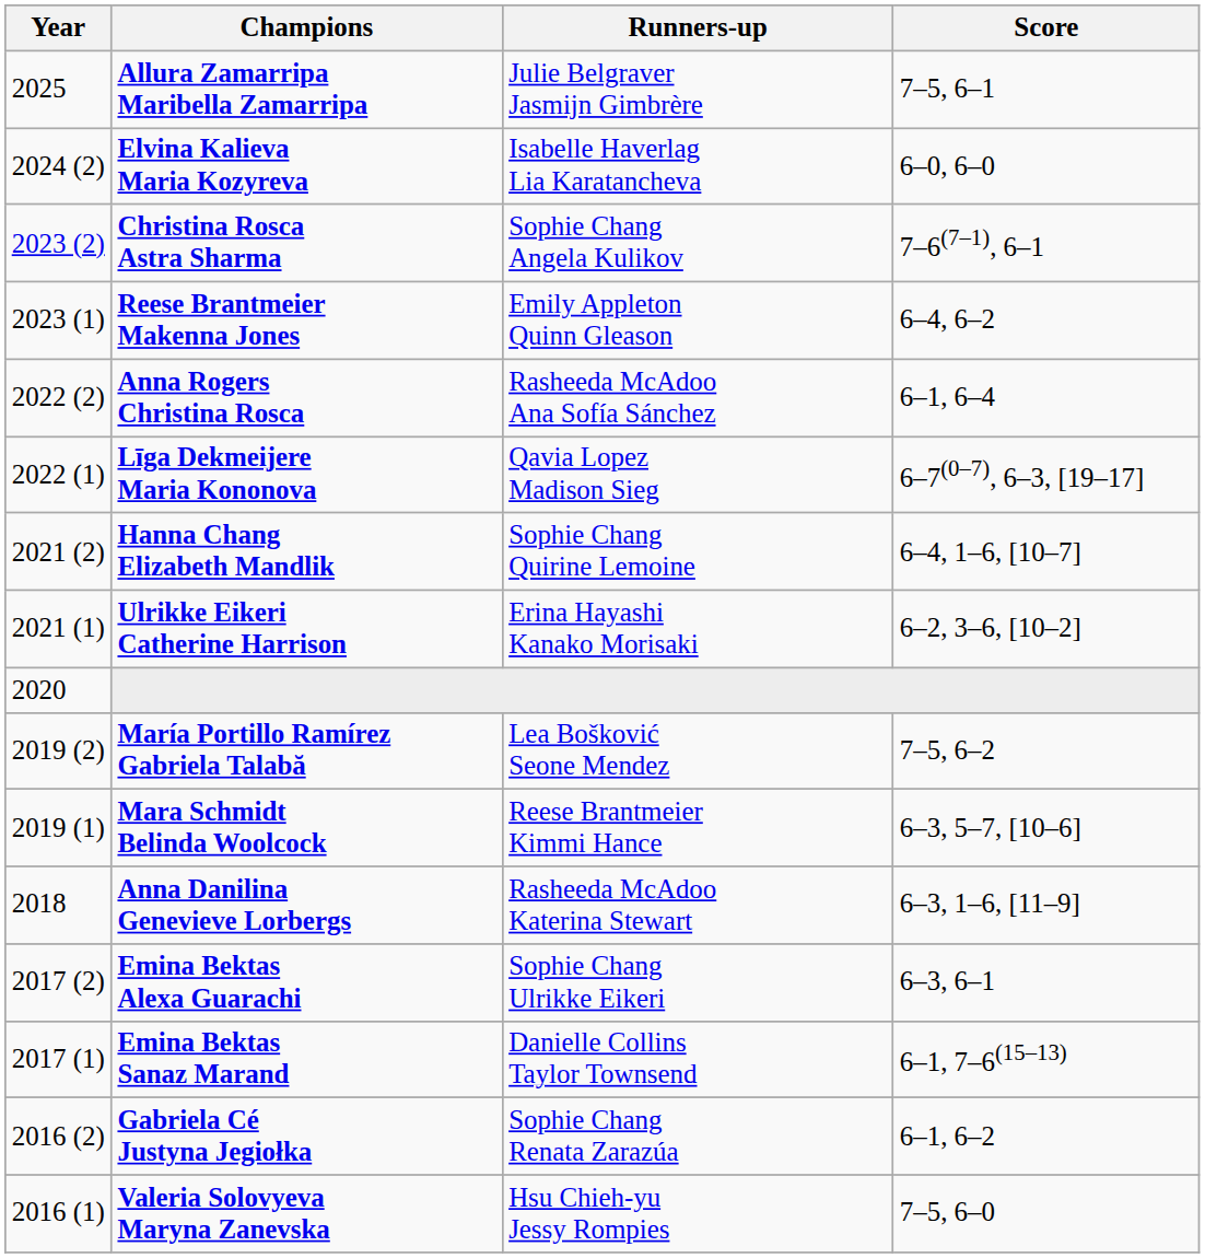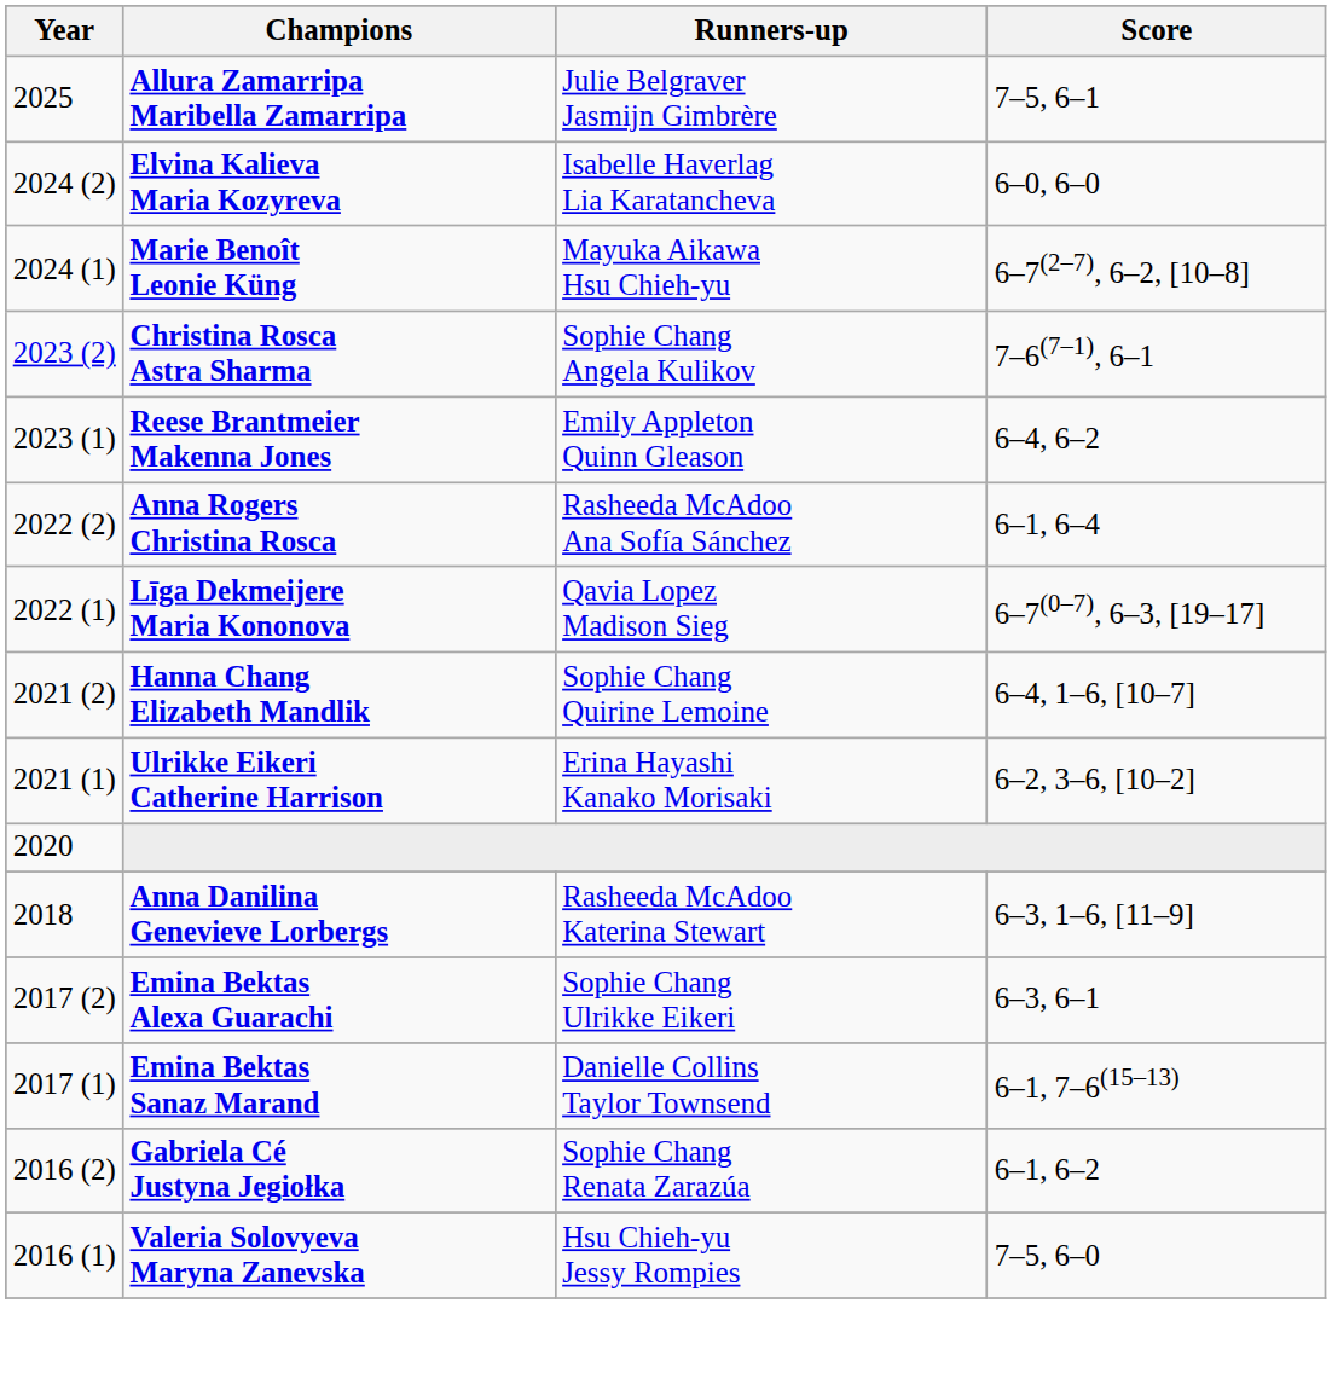+ row: 2024 (1) | Marie Benoît Leonie Küng | Mayuka Aikawa Hsu Chieh-yu | 6–7(2–7), 6–2, [10–8]
- row: 2019 (2) | María Portillo Ramírez Gabriela Talabă | Lea Bošković Seone Mendez | 7–5, 6–2
- row: 2019 (1) | Mara Schmidt Belinda Woolcock | Reese Brantmeier Kimmi Hance | 6–3, 5–7, [10–6]
